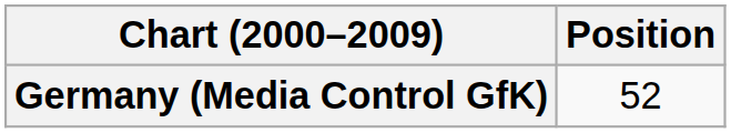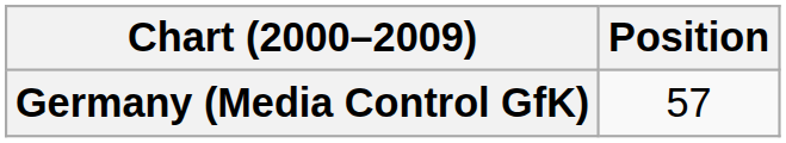Germany (Media Control GfK) | Position: 52 -> 57
